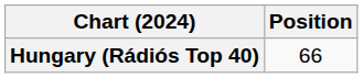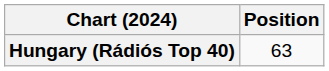Hungary (Rádiós Top 40) | Position: 66 -> 63
